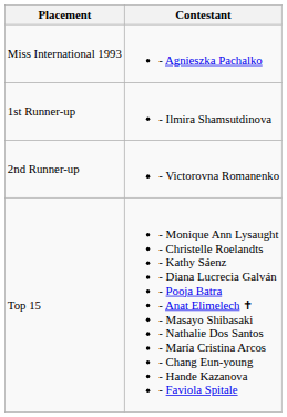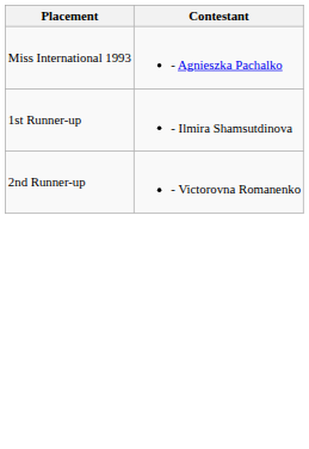- row: Top 15 | - Monique Ann Lysaught - Christelle Roelandts - Kathy Sáenz - Diana Lucrecia Galván - Pooja Batra - Anat Elimelech ✝︎ - Masayo Shibasaki - Nathalie Dos Santos - María Cristina Arcos - Chang Eun-young - Hande Kazanova - Faviola Spitale
